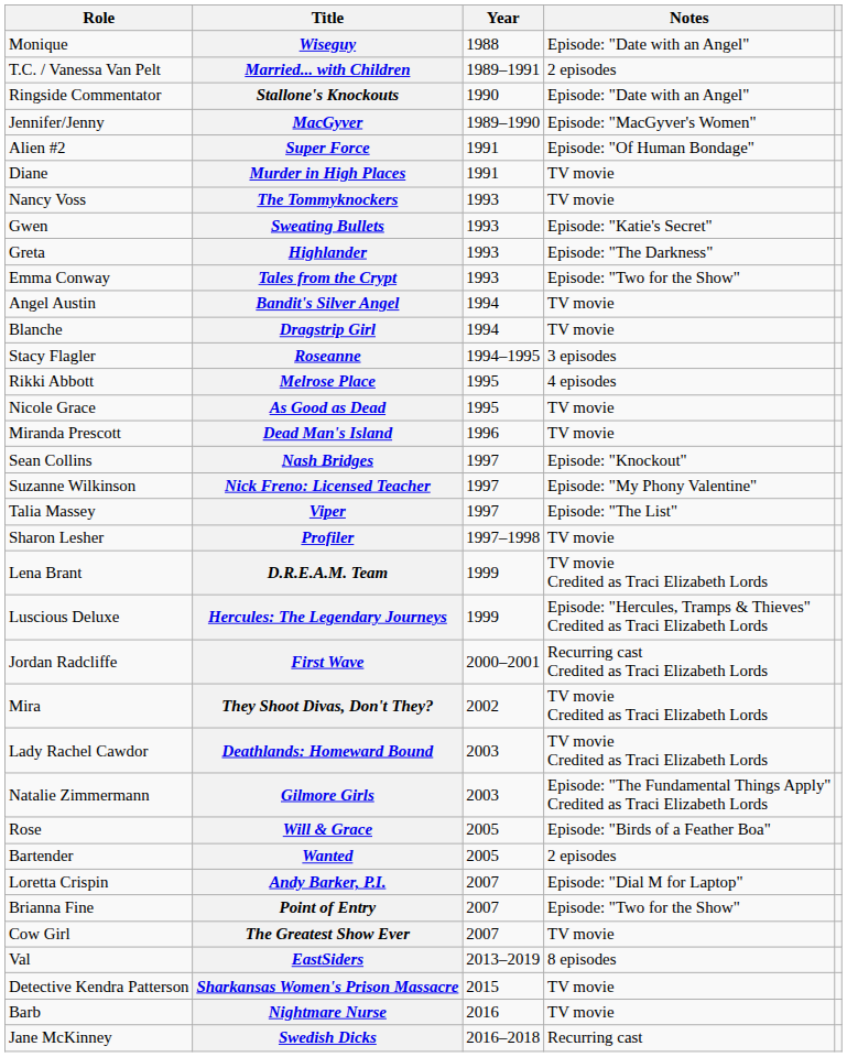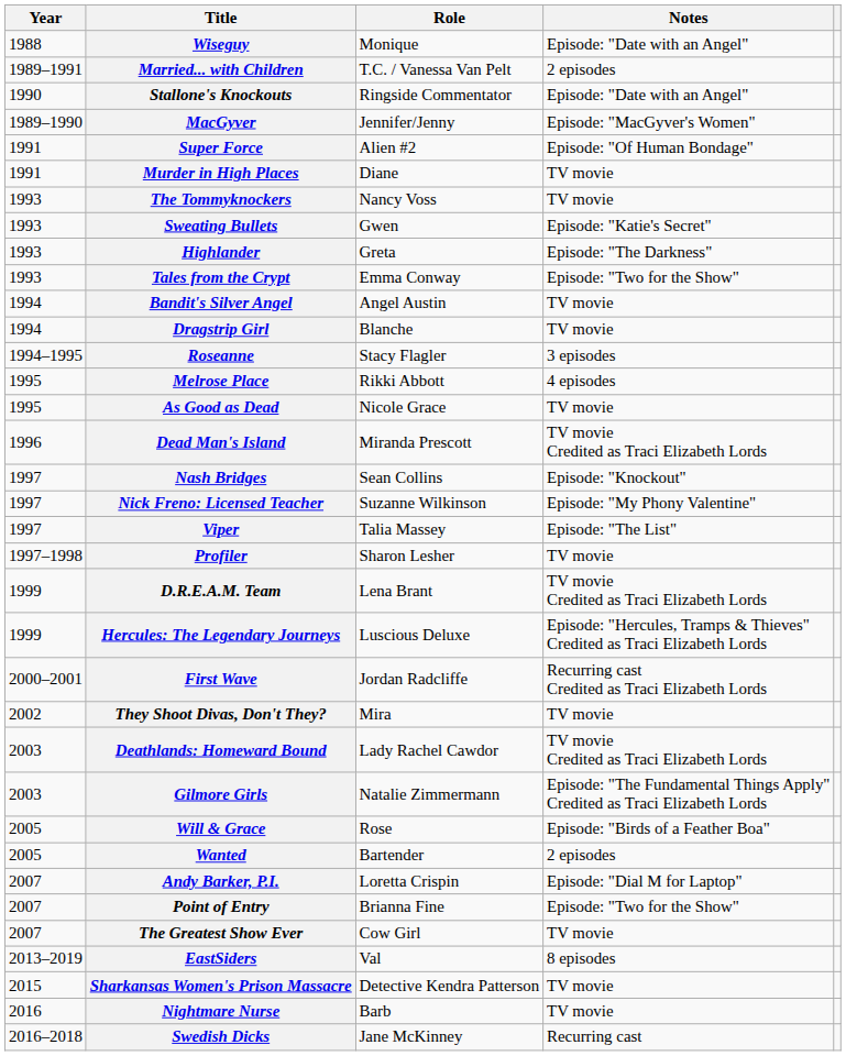columns swapped: Year <-> Role
Dead Man's Island | Notes: TV movie -> TV movie Credited as Traci Elizabeth Lords
They Shoot Divas, Don't They? | Notes: TV movie Credited as Traci Elizabeth Lords -> TV movie
